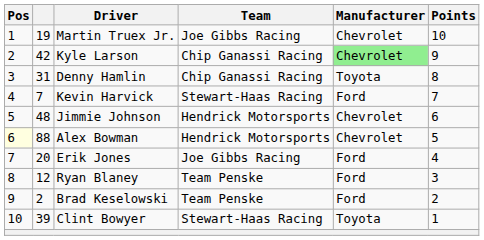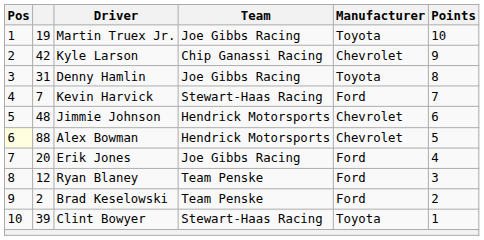Martin Truex Jr. | Manufacturer: Chevrolet -> Toyota
Kyle Larson | Manufacturer: lightgreen background -> no background
Denny Hamlin | Team: Chip Ganassi Racing -> Joe Gibbs Racing
